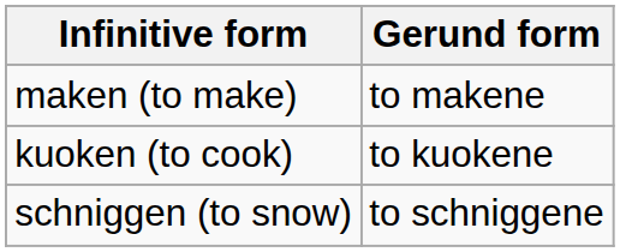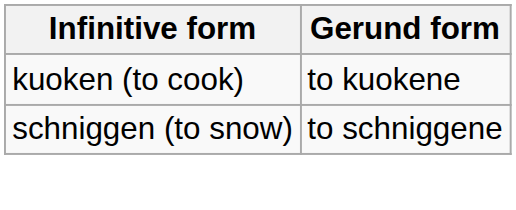- row: maken (to make) | to makene
